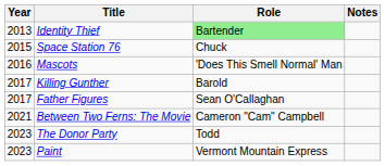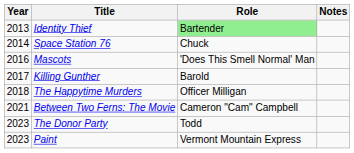Space Station 76 | Year: 2015 -> 2014
- row: 2017 | Father Figures | Sean O'Callaghan
+ row: 2018 | The Happytime Murders | Officer Milligan
